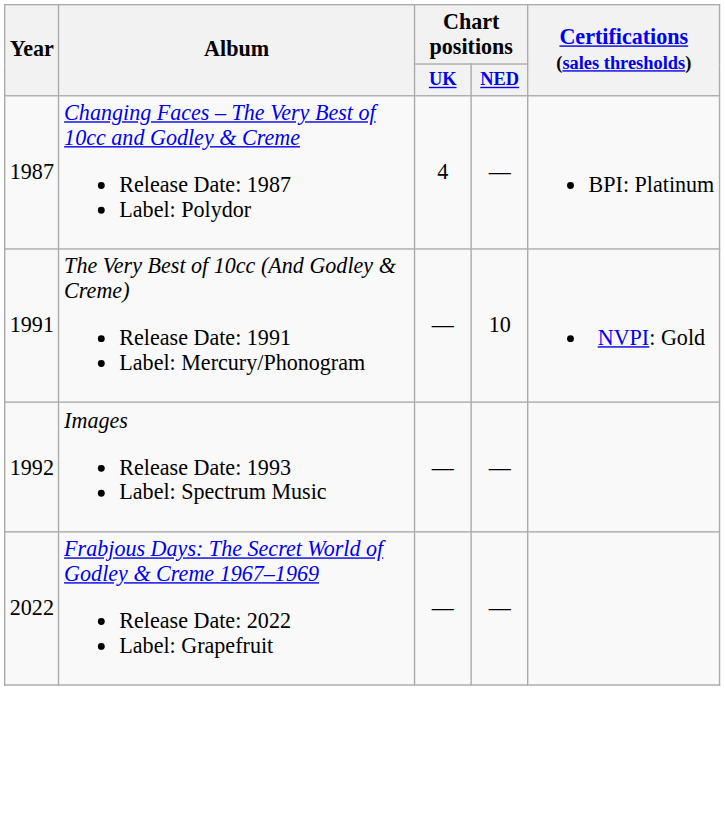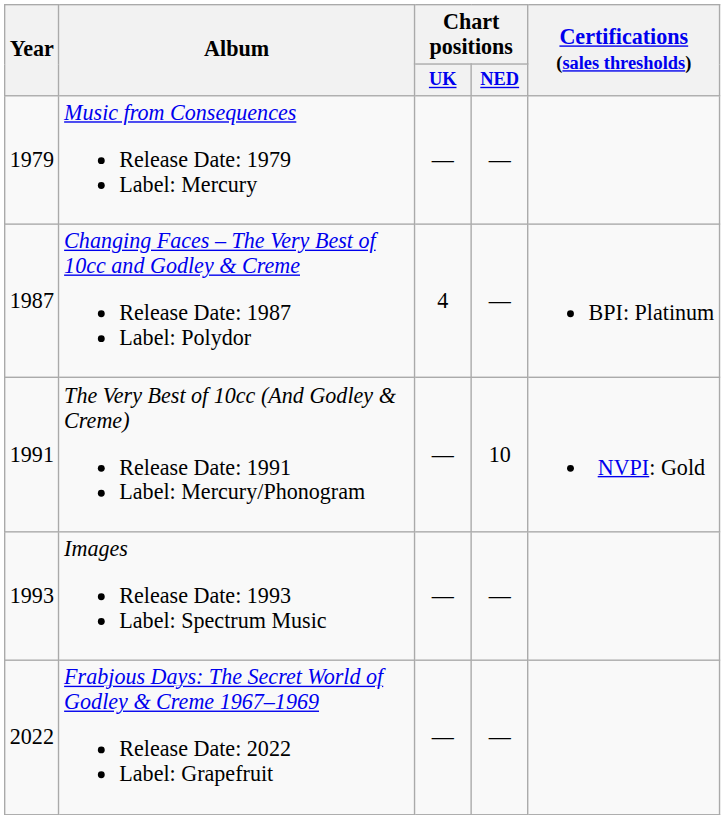+ row: 1979 | Music from Consequences Release Date: 1979 Label: Mercury | — | —
Images Release Date: 1993 Label: Spectrum Music | Year: 1992 -> 1993
